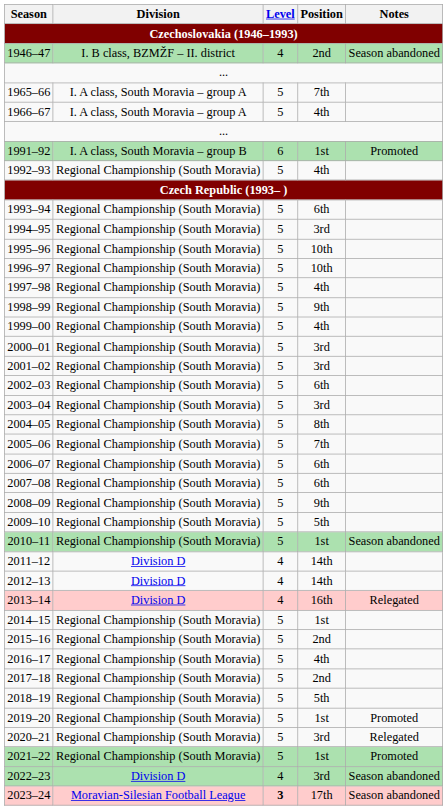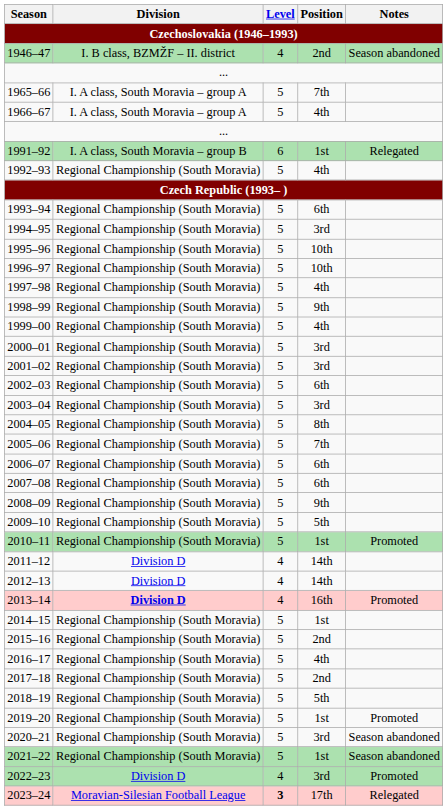1991–92 | Notes: Promoted -> Relegated
2010–11 | Notes: Season abandoned -> Promoted
2013–14 | Division: normal -> bold
2013–14 | Notes: Relegated -> Promoted
2020–21 | Notes: Relegated -> Season abandoned
2021–22 | Notes: Promoted -> Season abandoned
2022–23 | Notes: Season abandoned -> Promoted
2023–24 | Notes: Season abandoned -> Relegated
